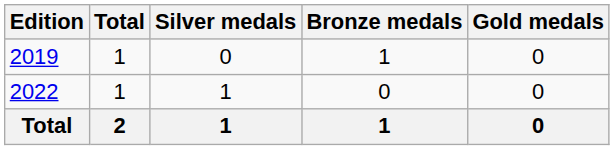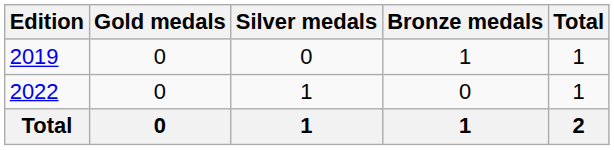columns swapped: Gold medals <-> Total
